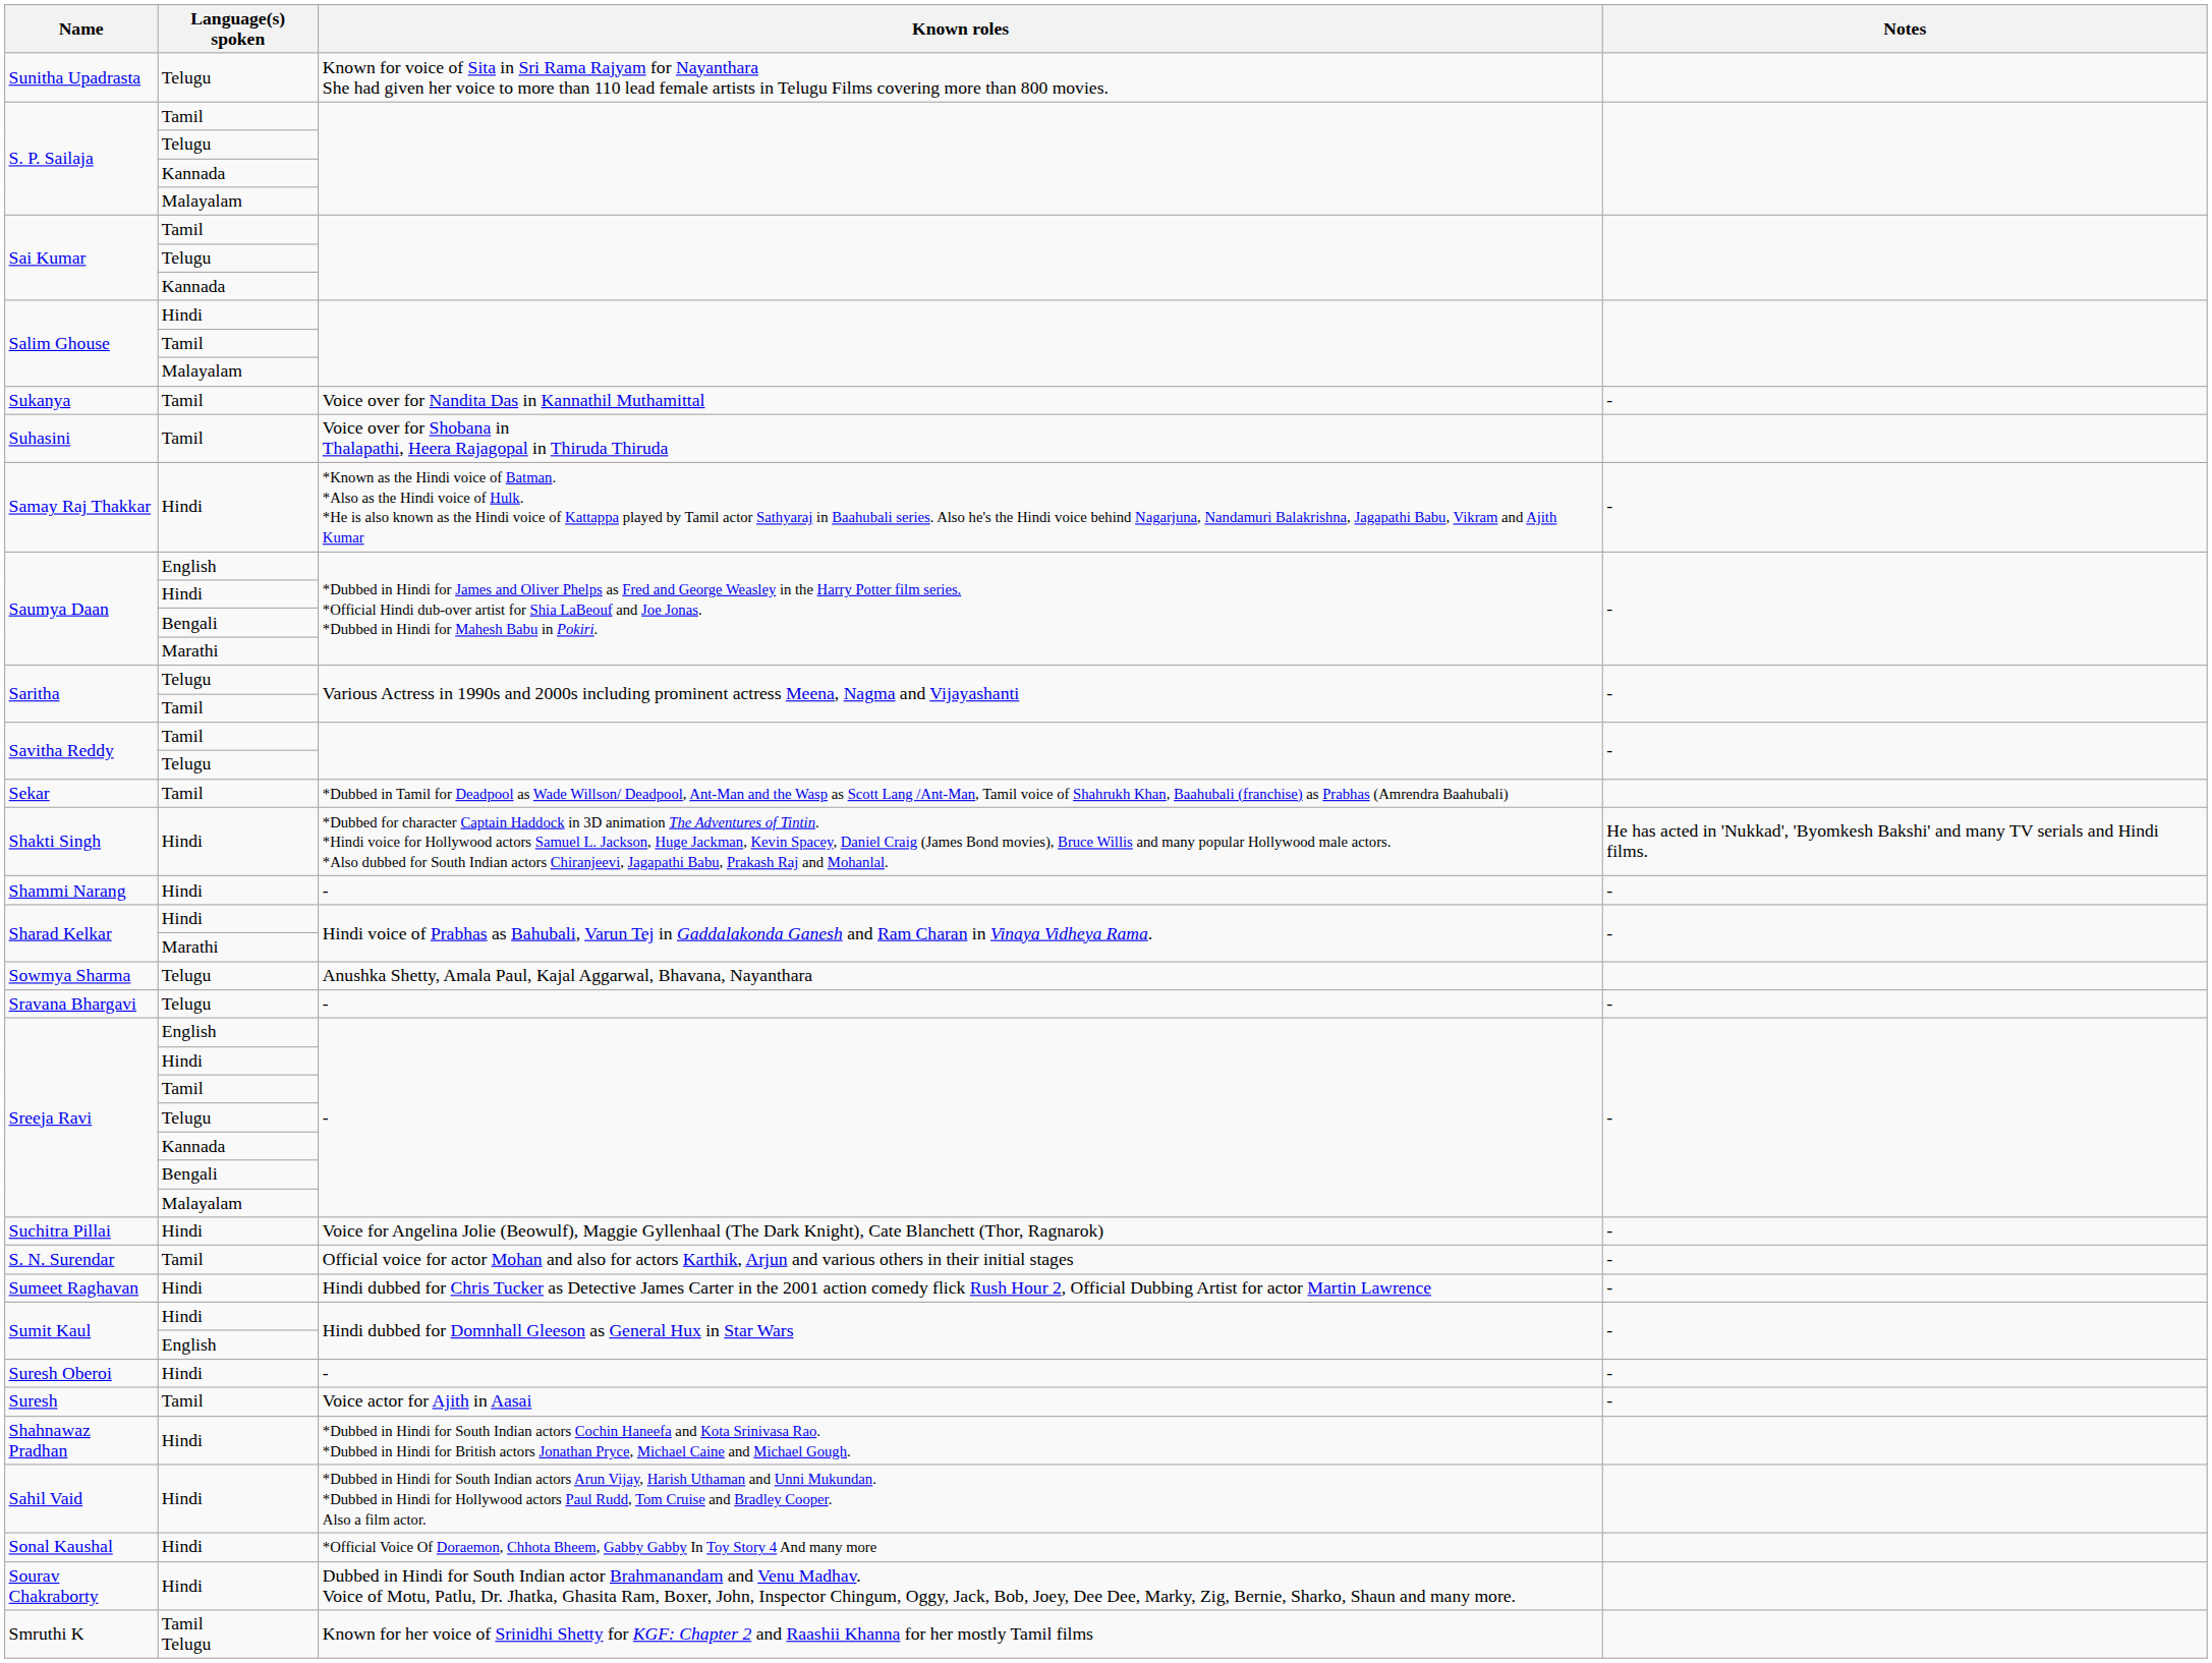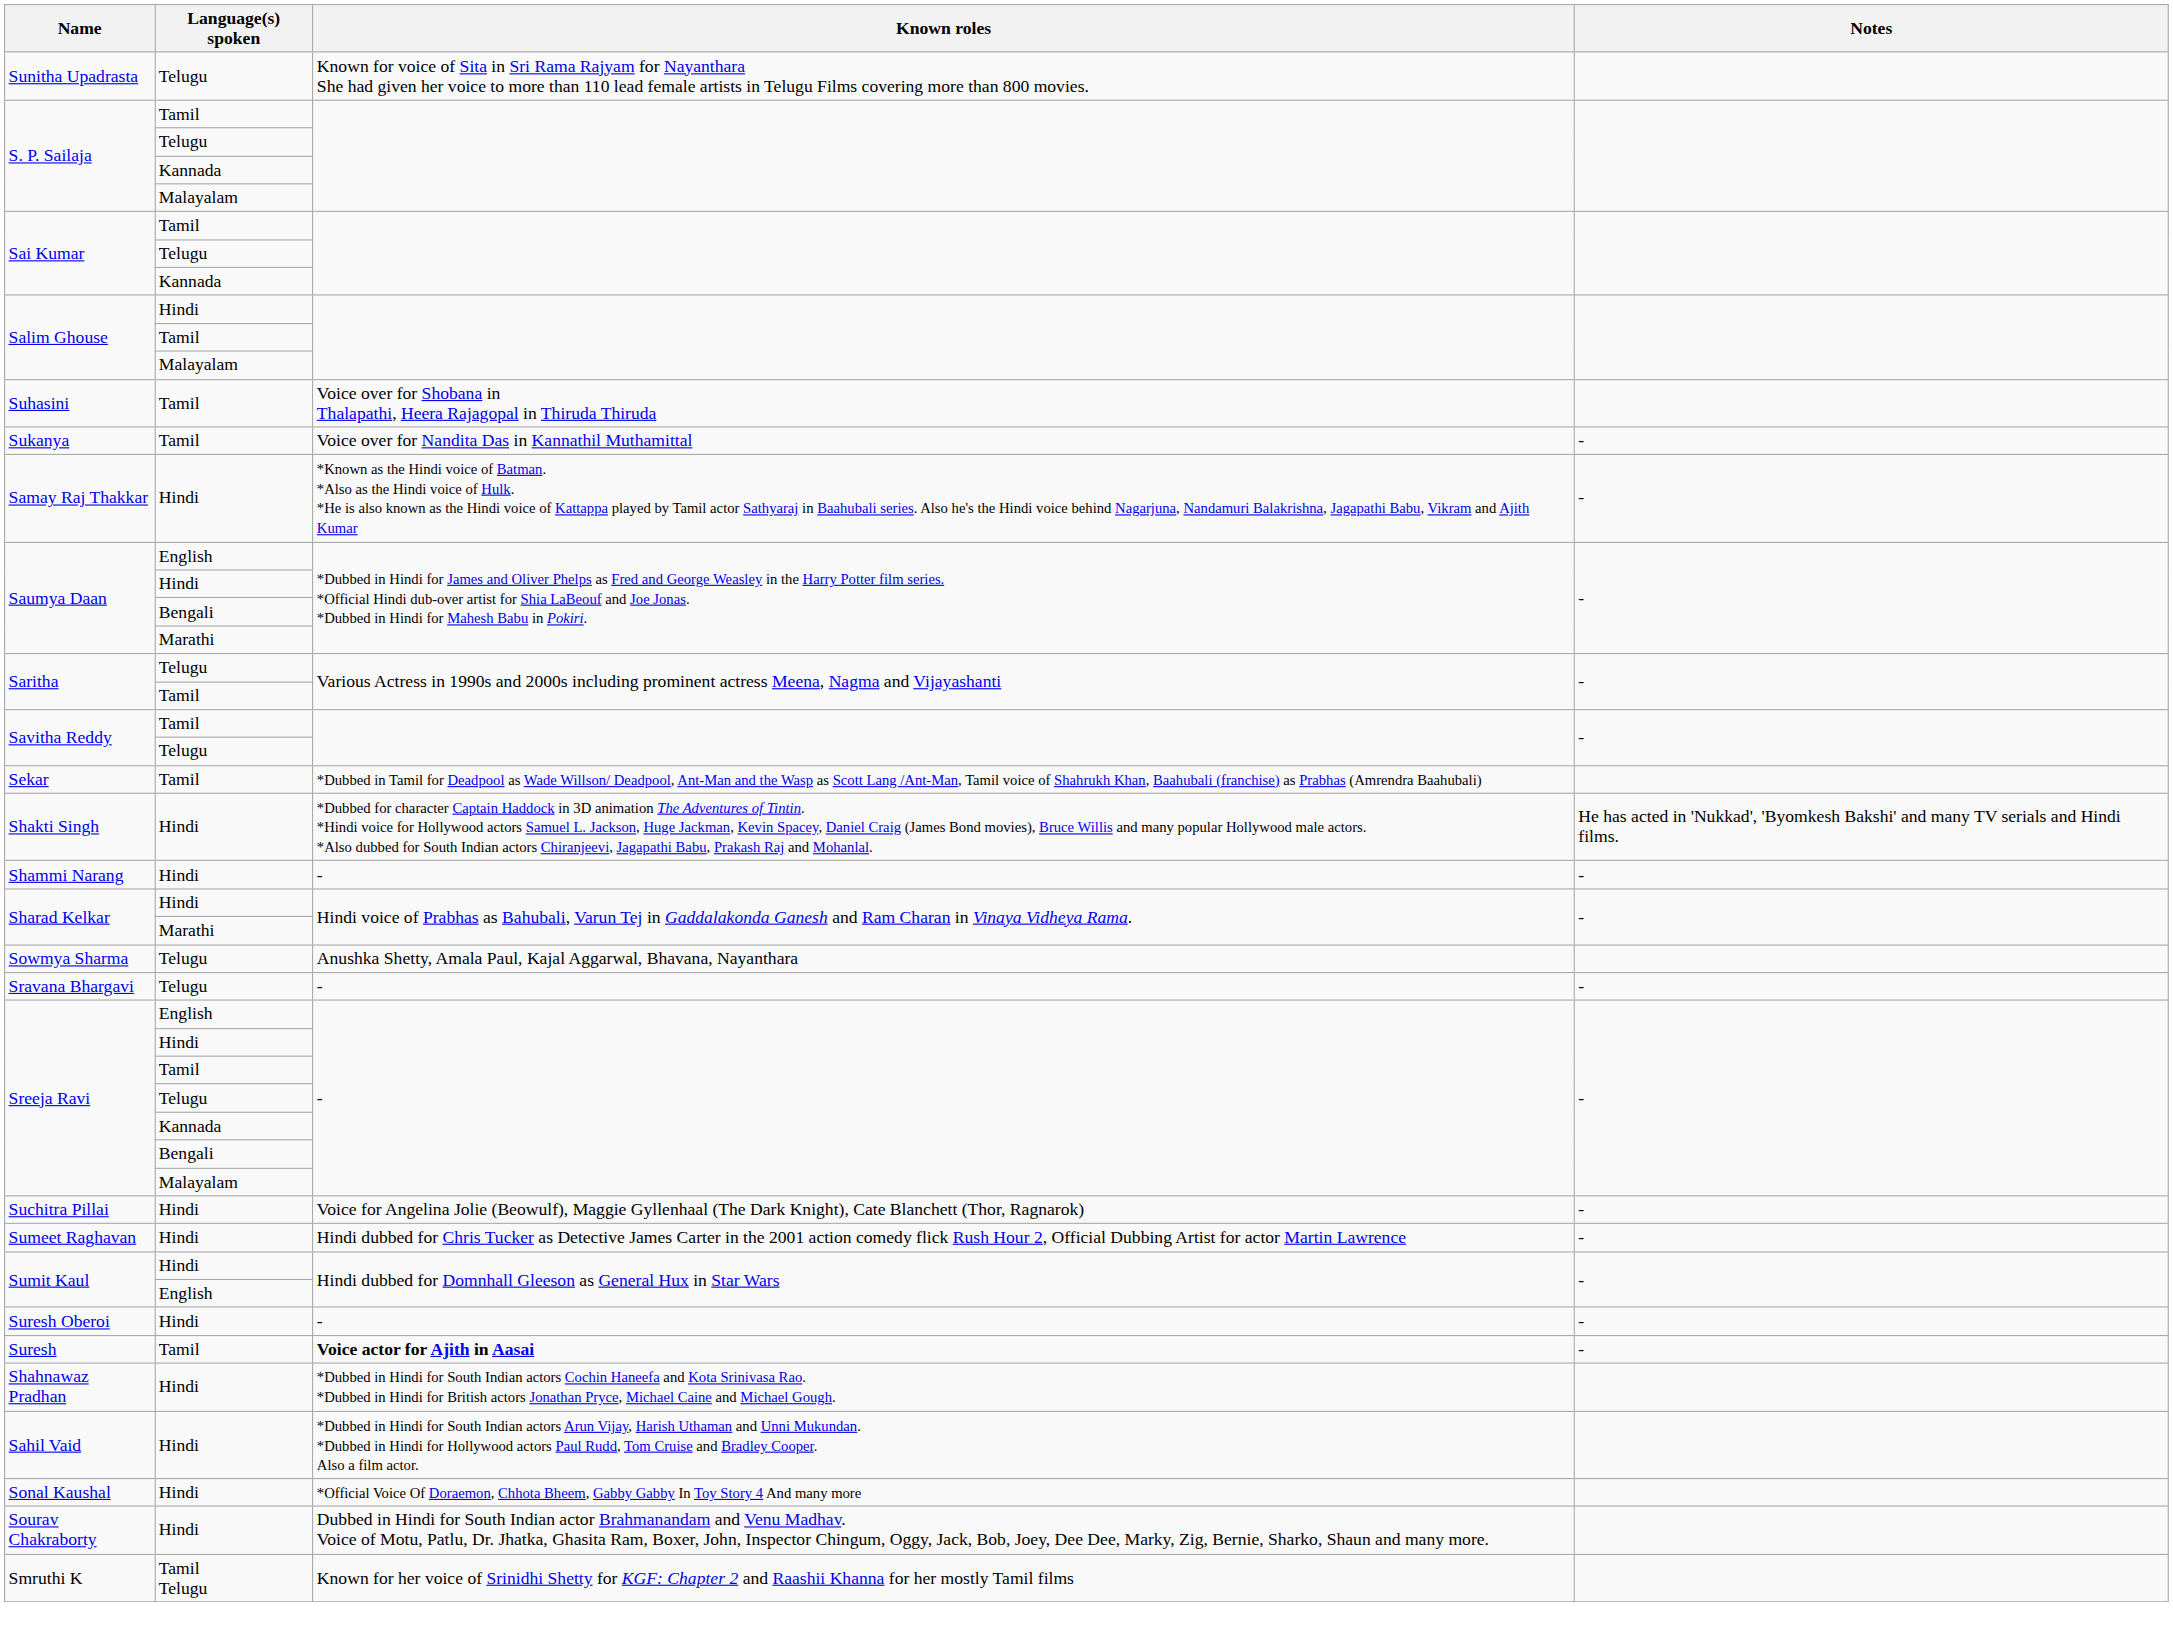rows swapped: Sukanya <-> Suhasini
- row: S. N. Surendar | Tamil | Official voice for actor Mohan and also for actors Karthik, Arjun and various others in their initial stages | -
Suresh | Known roles: normal -> bold
